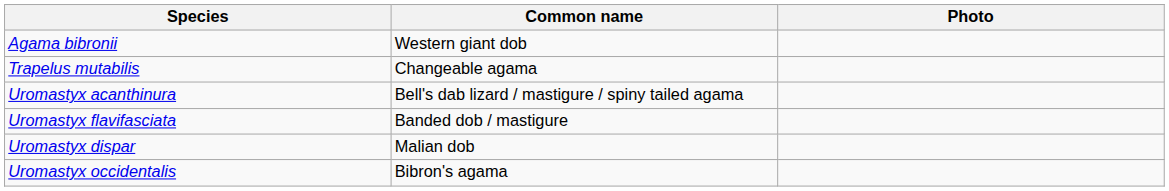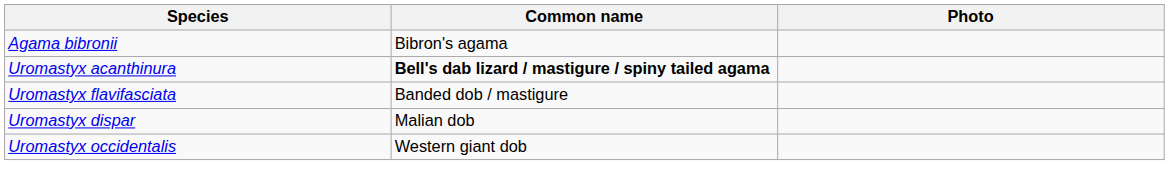Agama bibronii | Common name: Western giant dob -> Bibron's agama
- row: Trapelus mutabilis | Changeable agama
Uromastyx acanthinura | Common name: normal -> bold
Uromastyx occidentalis | Common name: Bibron's agama -> Western giant dob
